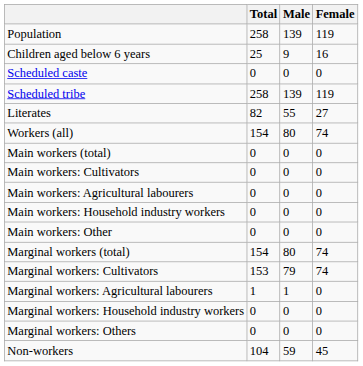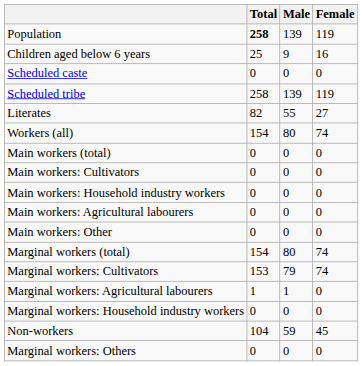Population | Total: normal -> bold
rows swapped: Main workers: Agricultural labourers <-> Main workers: Household industry workers
rows swapped: Marginal workers: Others <-> Non-workers
